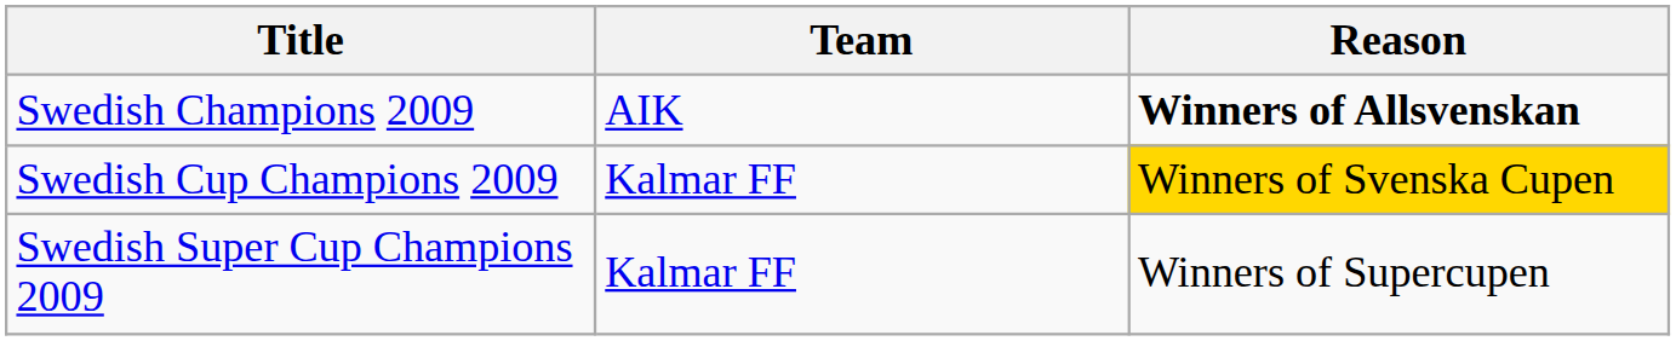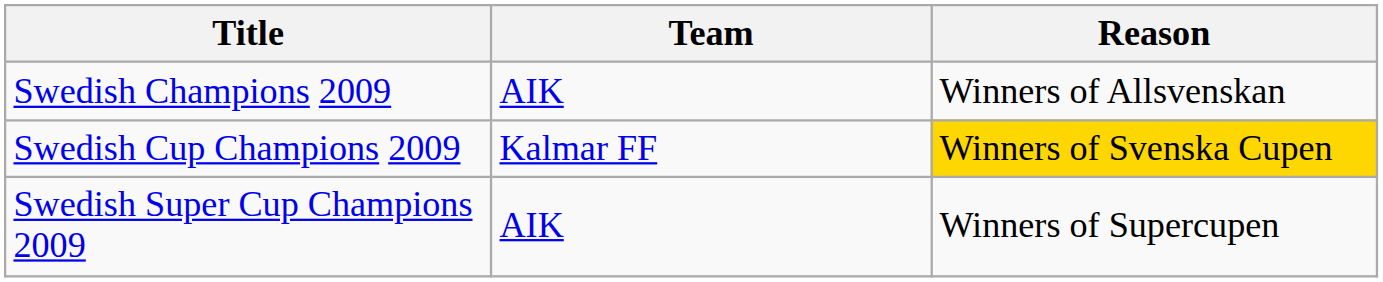Swedish Champions 2009 | Reason: bold -> normal
Swedish Super Cup Champions 2009 | Team: Kalmar FF -> AIK
